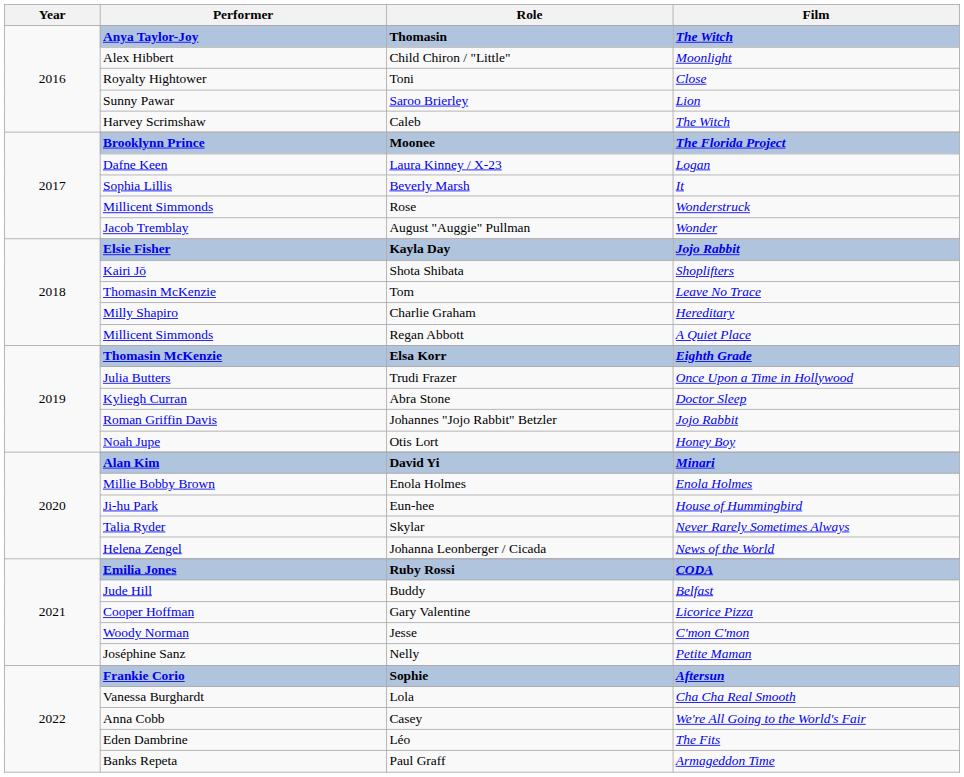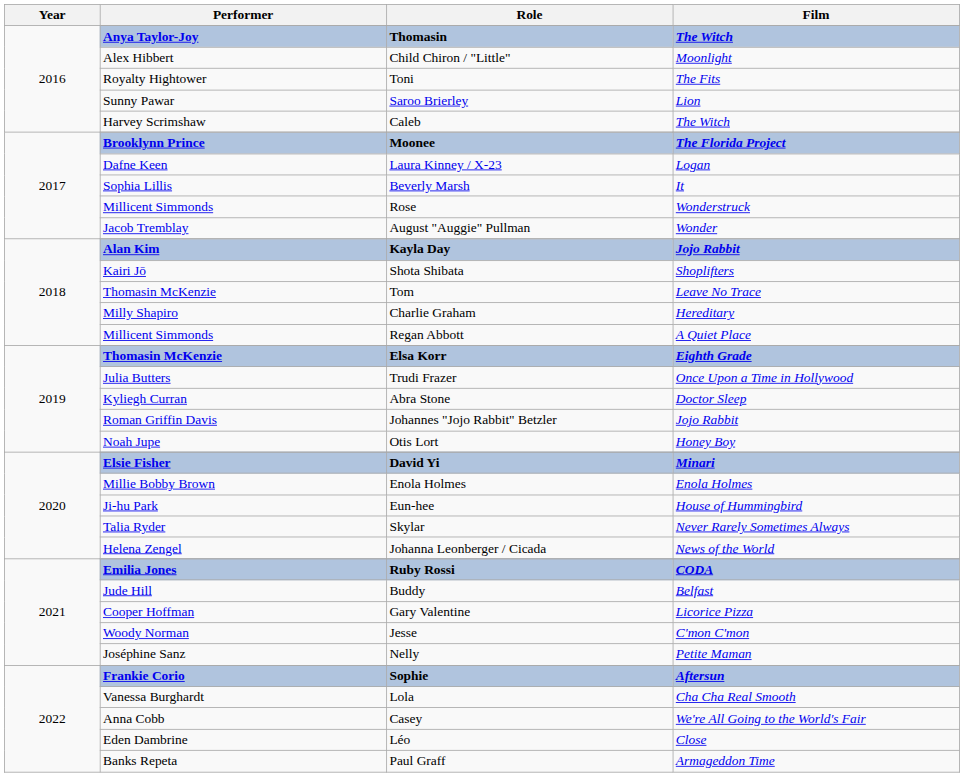Toni | Film: Close -> The Fits
Kayla Day | Performer: Elsie Fisher -> Alan Kim
David Yi | Performer: Alan Kim -> Elsie Fisher
Léo | Film: The Fits -> Close
